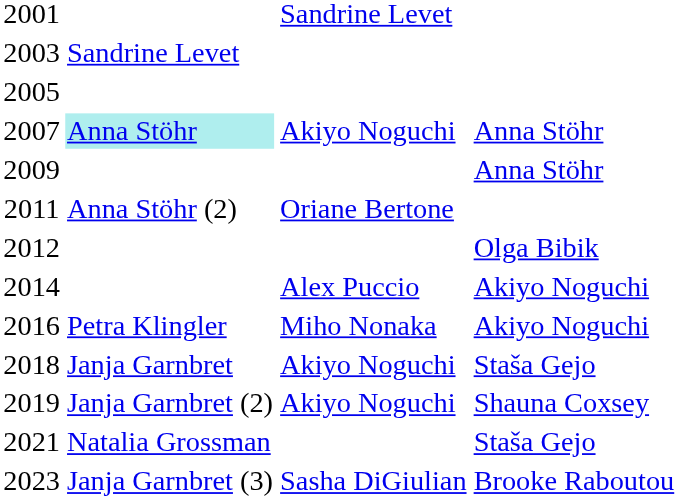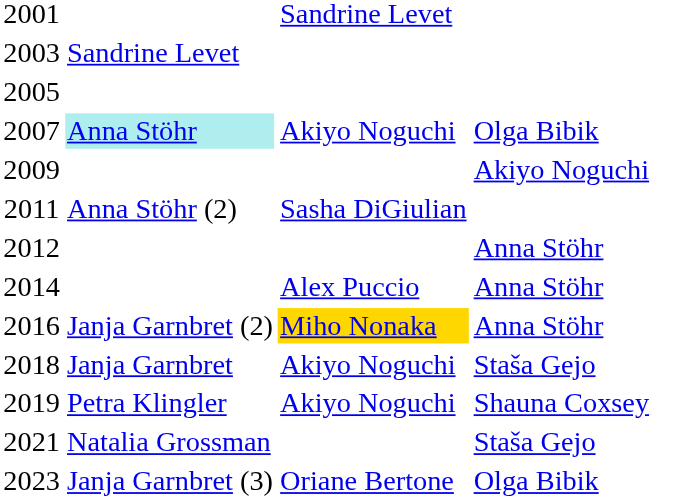2007 | column 4: Anna Stöhr -> Olga Bibik
2009 | column 4: Anna Stöhr -> Akiyo Noguchi
2011 | column 3: Oriane Bertone -> Sasha DiGiulian
2012 | column 4: Olga Bibik -> Anna Stöhr
2014 | column 4: Akiyo Noguchi -> Anna Stöhr
2016 | column 2: Petra Klingler -> Janja Garnbret (2)
2016 | column 3: no background -> gold background
2016 | column 4: Akiyo Noguchi -> Anna Stöhr
2019 | column 2: Janja Garnbret (2) -> Petra Klingler
2023 | column 3: Sasha DiGiulian -> Oriane Bertone
2023 | column 4: Brooke Raboutou -> Olga Bibik
